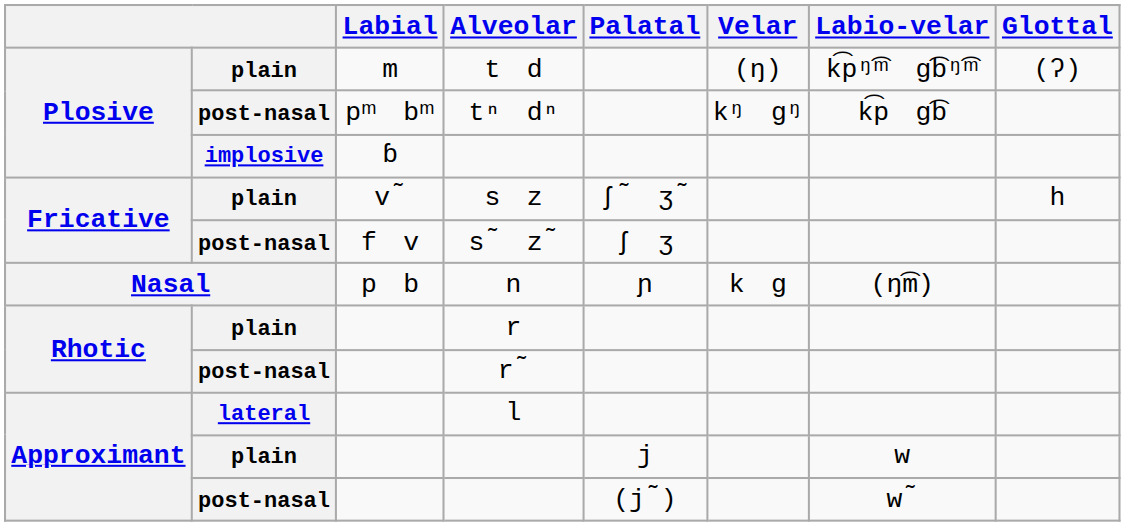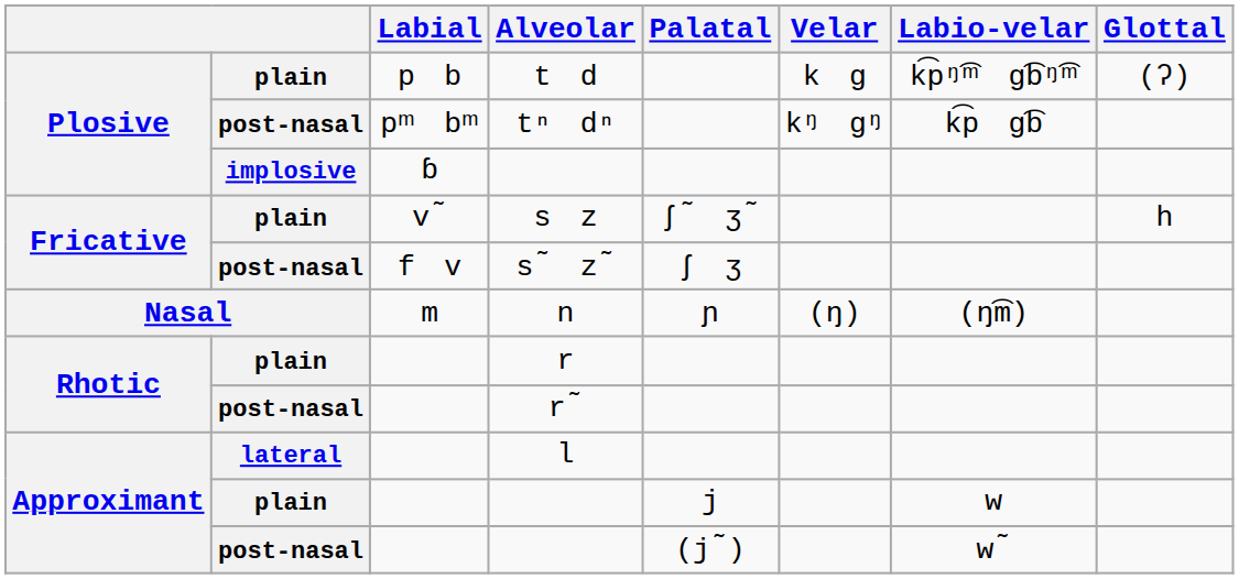t d | Labial: m -> p b
t d | Velar: (ŋ) -> k ɡ
n | Labial: p b -> m
n | Velar: k ɡ -> (ŋ)
